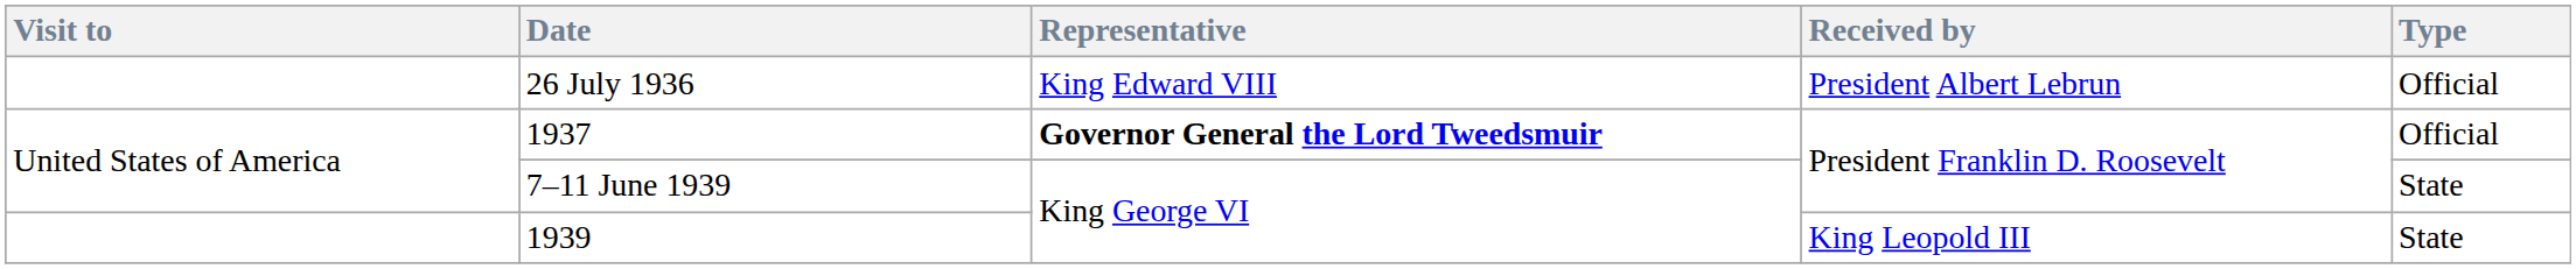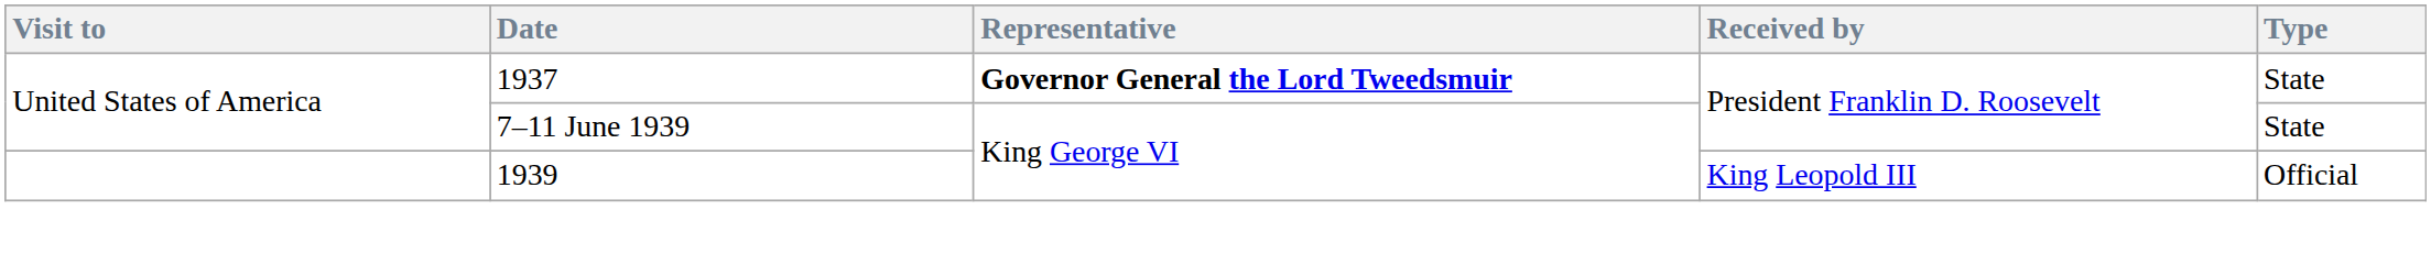- row: 26 July 1936 | King Edward VIII | President Albert Lebrun | Official
1937 | Type: Official -> State
1939 | Type: State -> Official
